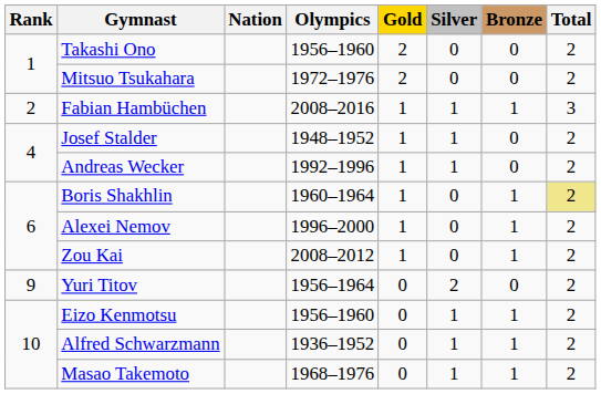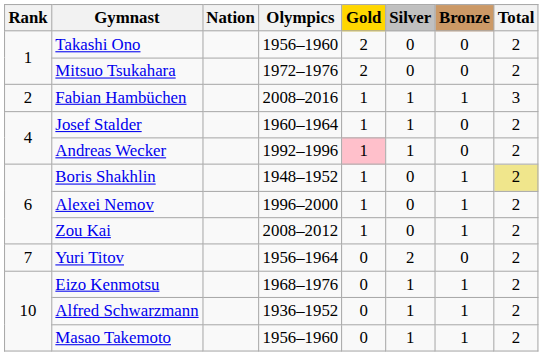Josef Stalder | Olympics: 1948–1952 -> 1960–1964
Andreas Wecker | Gold: no background -> pink background
Boris Shakhlin | Olympics: 1960–1964 -> 1948–1952
Yuri Titov | Rank: 9 -> 7
Eizo Kenmotsu | Olympics: 1956–1960 -> 1968–1976
Masao Takemoto | Olympics: 1968–1976 -> 1956–1960
